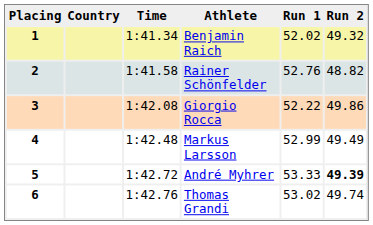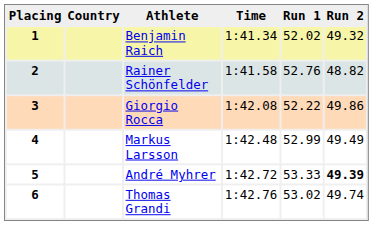columns swapped: Athlete <-> Time
